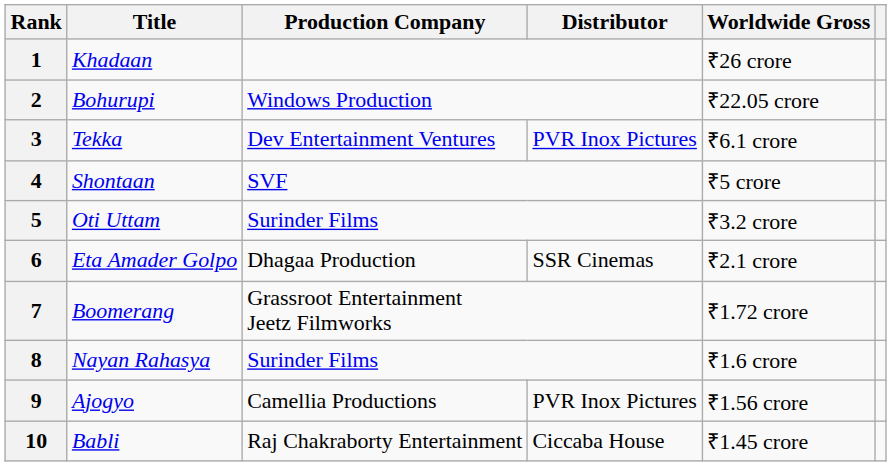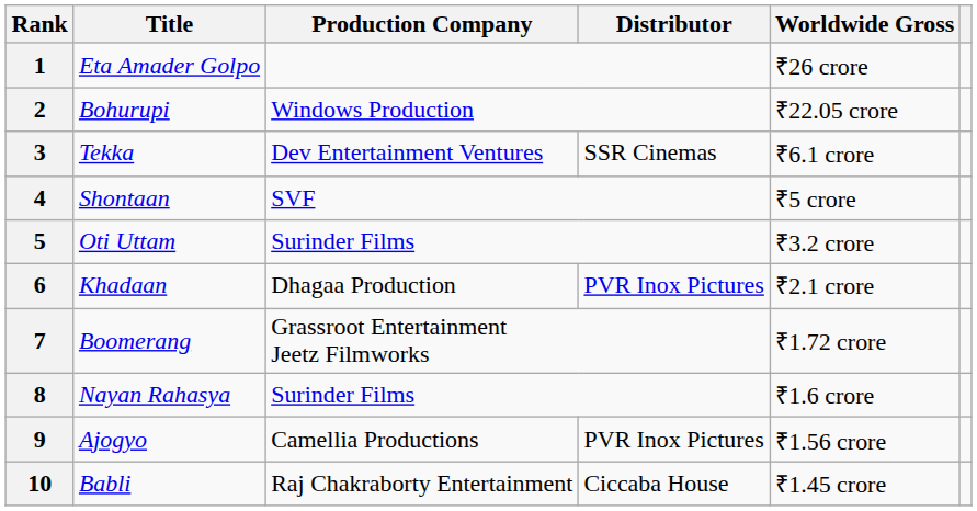1 | Title: Khadaan -> Eta Amader Golpo
3 | Distributor: PVR Inox Pictures -> SSR Cinemas
6 | Title: Eta Amader Golpo -> Khadaan
6 | Distributor: SSR Cinemas -> PVR Inox Pictures
